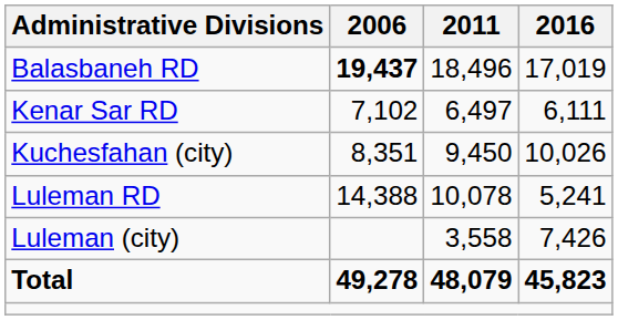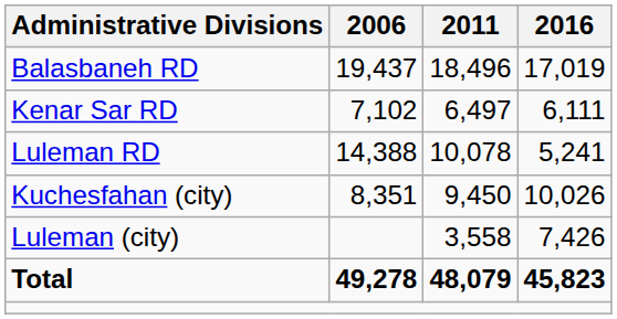Balasbaneh RD | 2006: bold -> normal
rows swapped: Luleman RD <-> Kuchesfahan (city)
